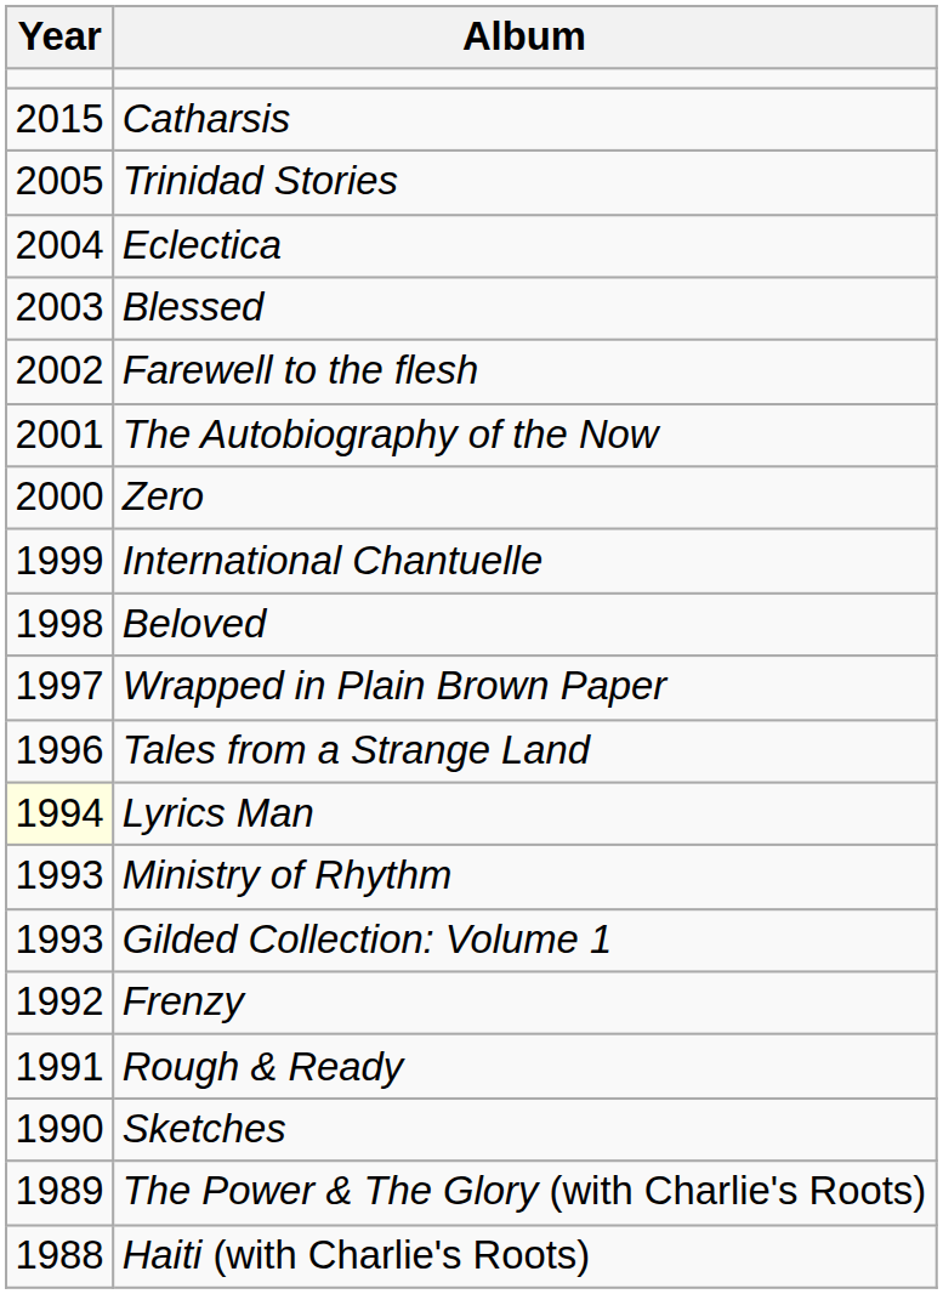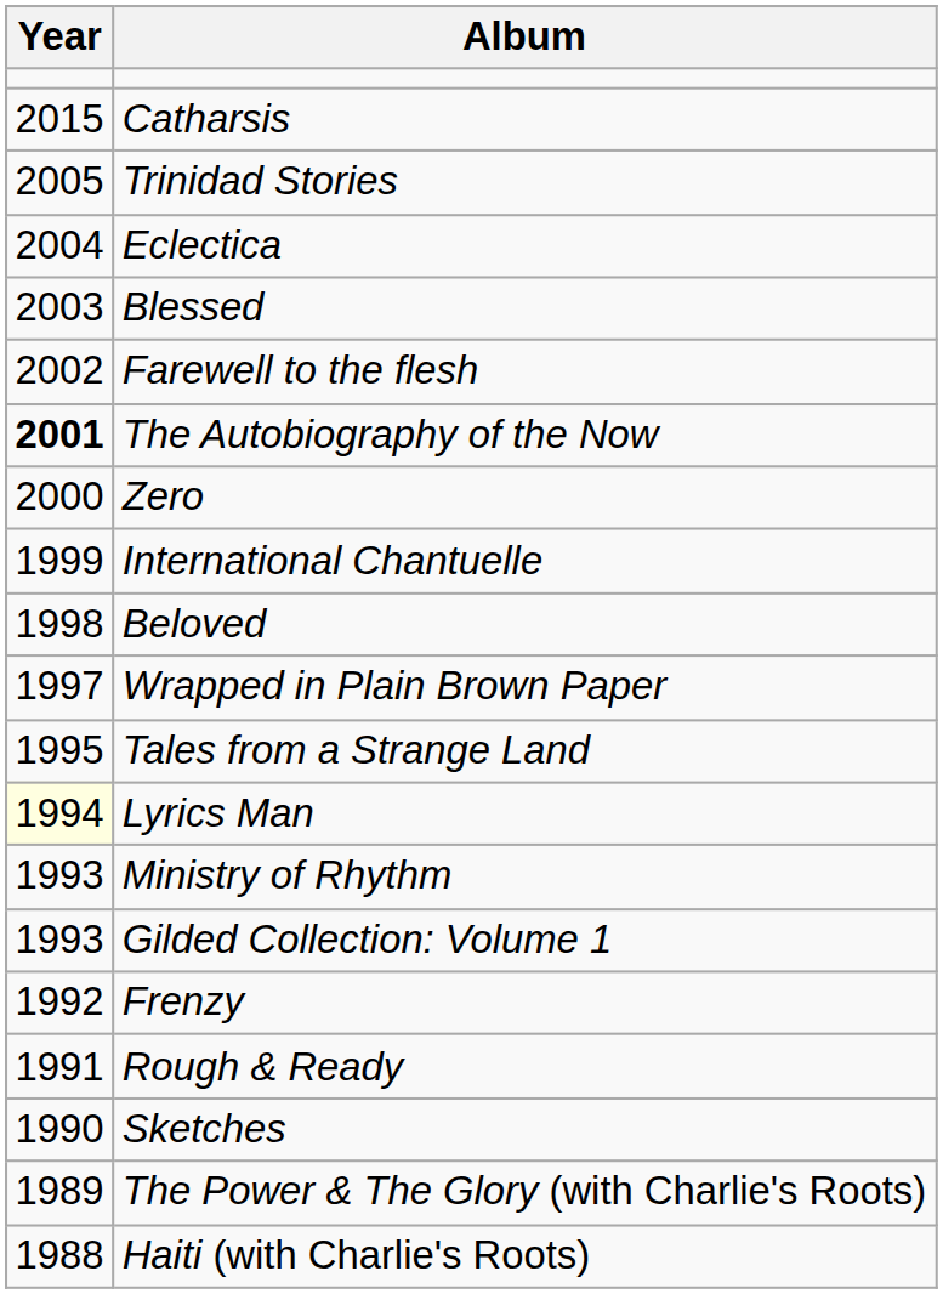The Autobiography of the Now | Year: normal -> bold
Tales from a Strange Land | Year: 1996 -> 1995
